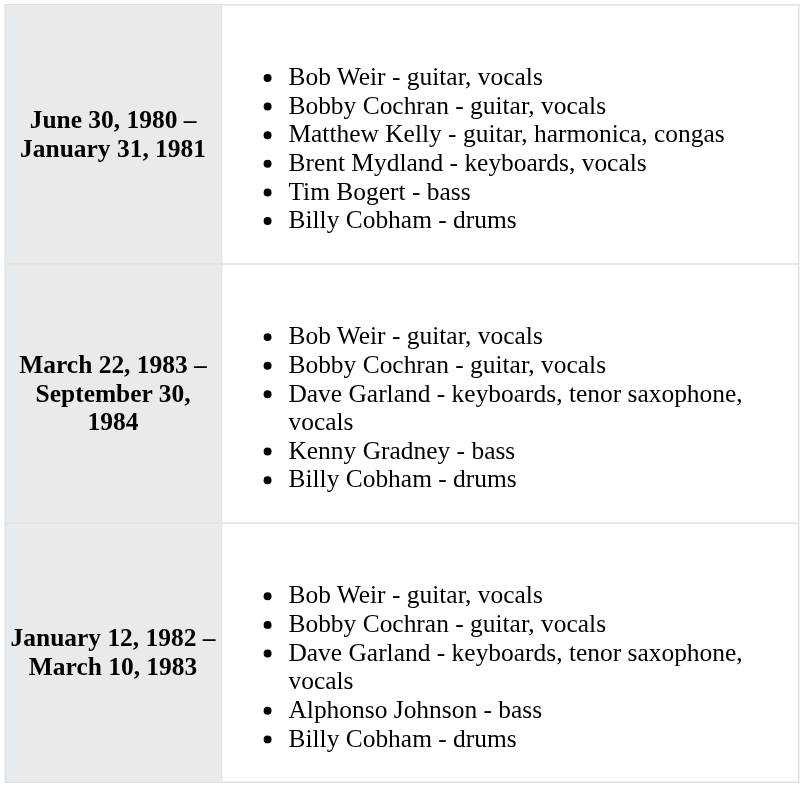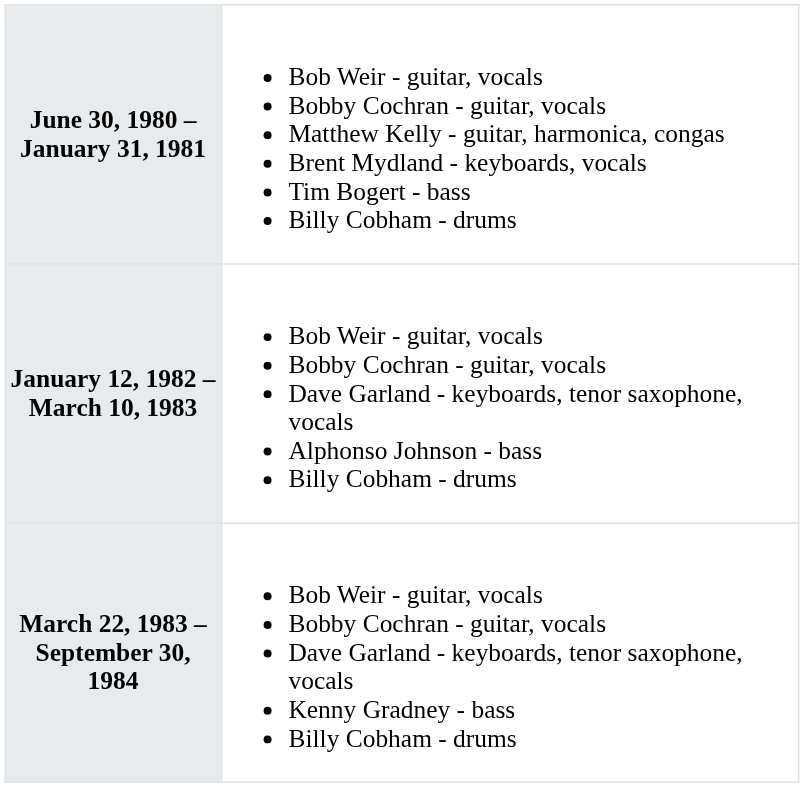rows swapped: January 12, 1982 – March 10, 1983 <-> March 22, 1983 – September 30, 1984
